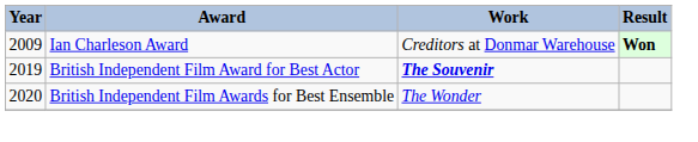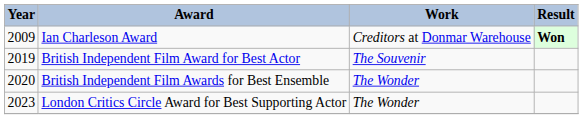British Independent Film Award for Best Actor | Work: bold -> normal
+ row: 2023 | London Critics Circle Award for Best Supporting Actor | The Wonder
